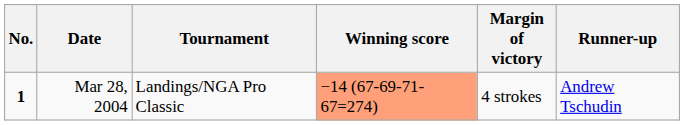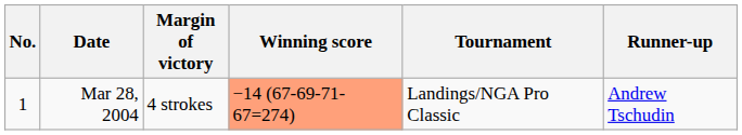columns swapped: Tournament <-> Margin of victory
Mar 28, 2004 | No.: bold -> normal
